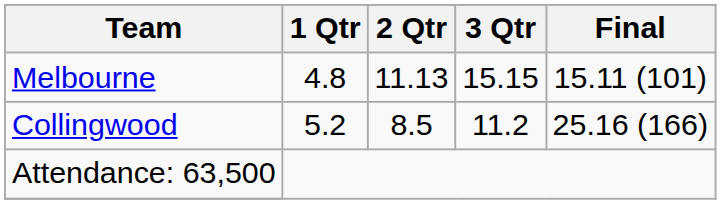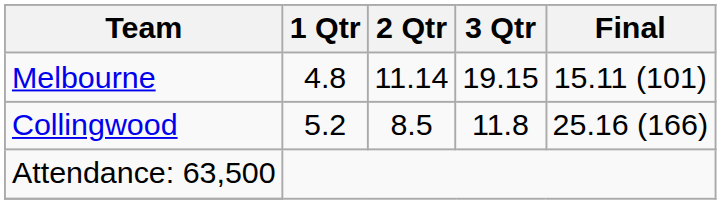Melbourne | 2 Qtr: 11.13 -> 11.14
Melbourne | 3 Qtr: 15.15 -> 19.15
Collingwood | 3 Qtr: 11.2 -> 11.8
